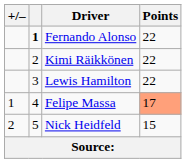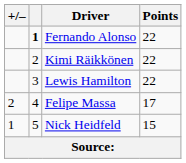Felipe Massa | +/–: 1 -> 2
Felipe Massa | Points: lightsalmon background -> no background
Nick Heidfeld | +/–: 2 -> 1
